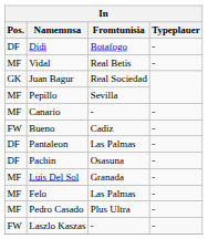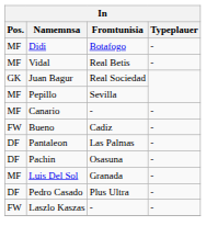Didi | Pos.: DF -> MF
- row: MF | Felo | Las Palmas | -
Pedro Casado | Pos.: MF -> DF
